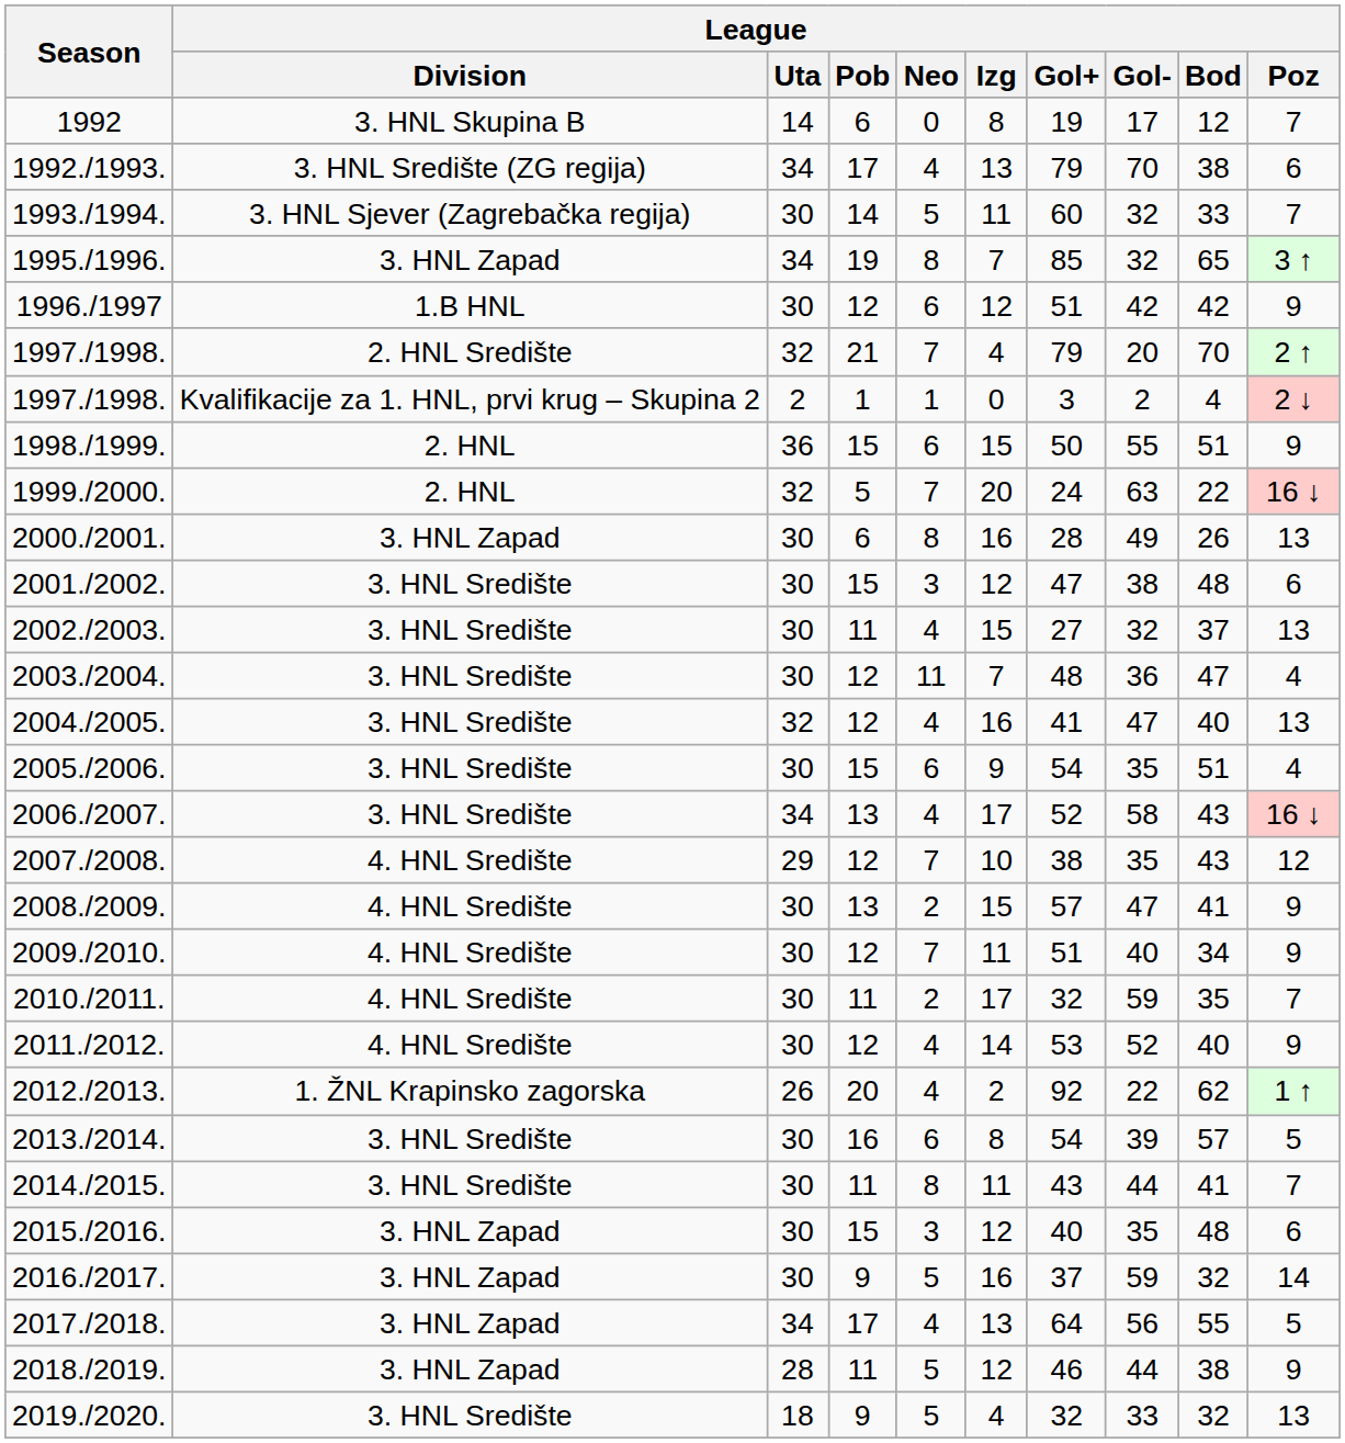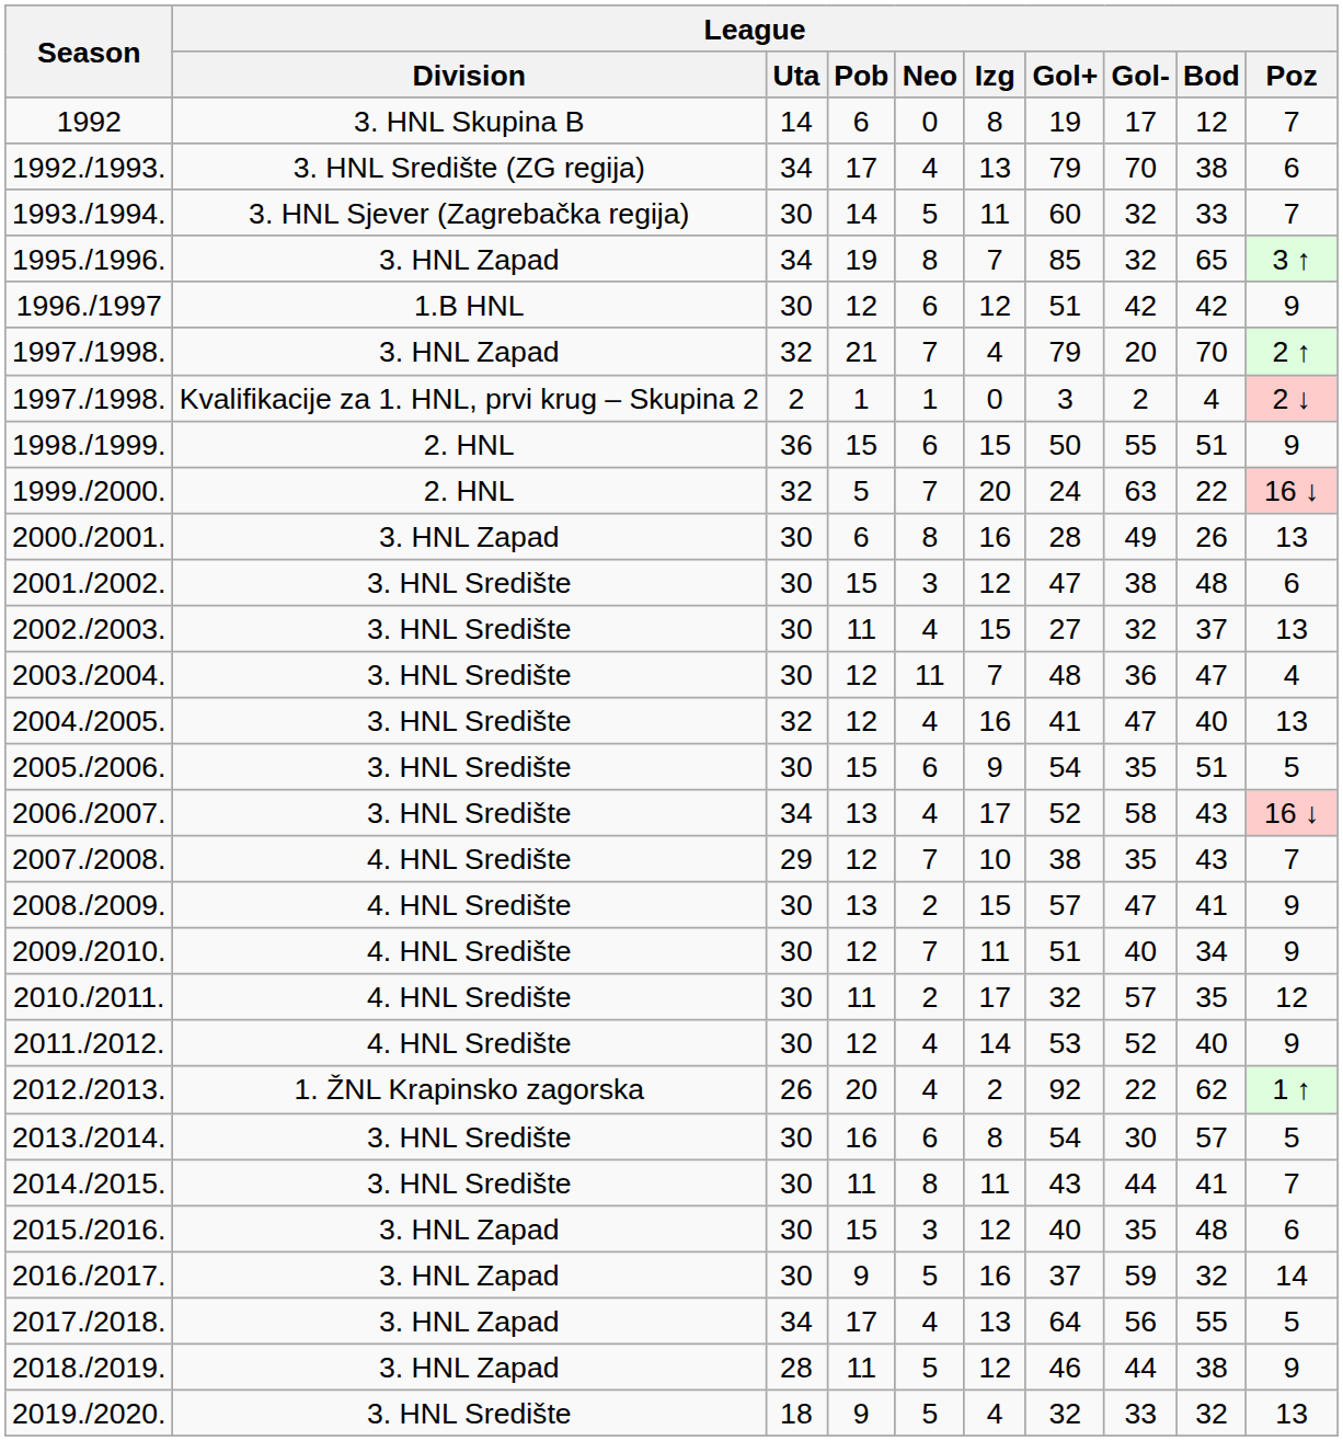1997./1998. / 21 | League / Division: 2. HNL Središte -> 3. HNL Zapad
2005./2006. | League / Poz: 4 -> 5
2007./2008. | League / Poz: 12 -> 7
2010./2011. | League / Gol-: 59 -> 57
2010./2011. | League / Poz: 7 -> 12
2013./2014. | League / Gol-: 39 -> 30
